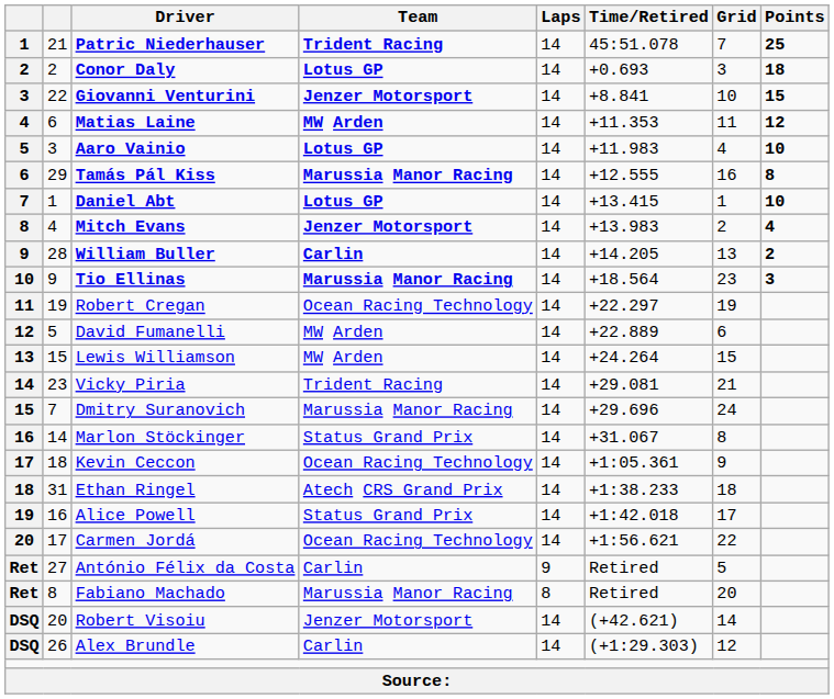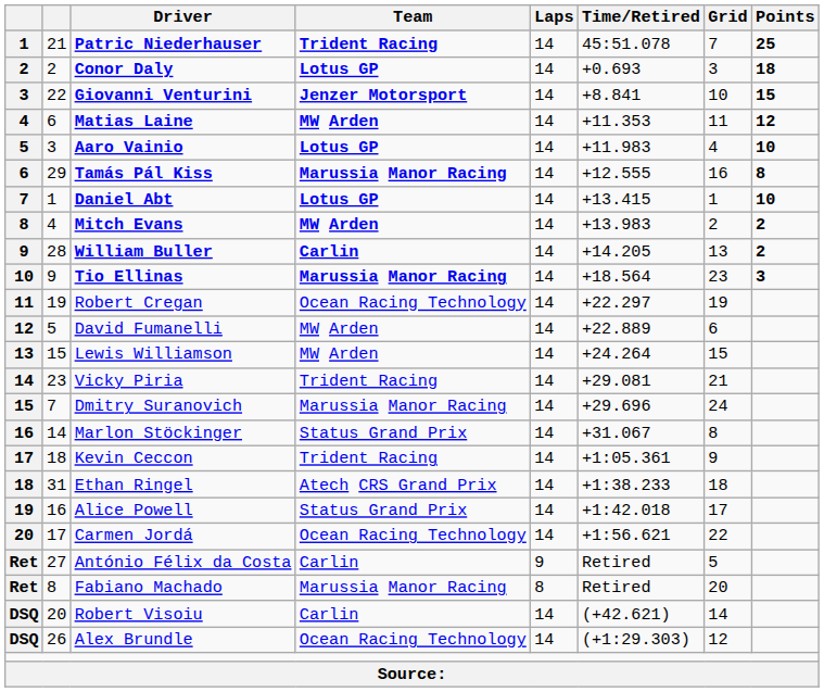Mitch Evans | Team: Jenzer Motorsport -> MW Arden
Mitch Evans | Points: 4 -> 2
Kevin Ceccon | Team: Ocean Racing Technology -> Trident Racing
Robert Visoiu | Team: Jenzer Motorsport -> Carlin
Alex Brundle | Team: Carlin -> Ocean Racing Technology
